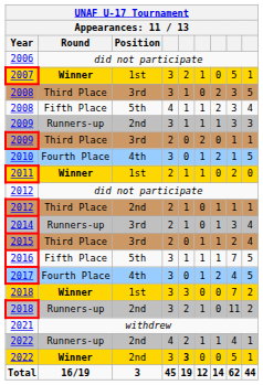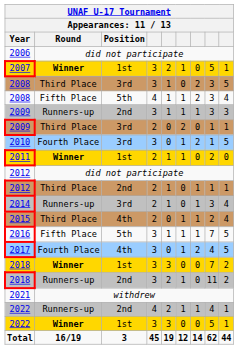2010 | Position: 4th -> 3rd
2015 | Position: 3rd -> 4th
2022 / Winner | Position: 2nd -> 1st
2022 / Winner | column 5: bold -> normal
